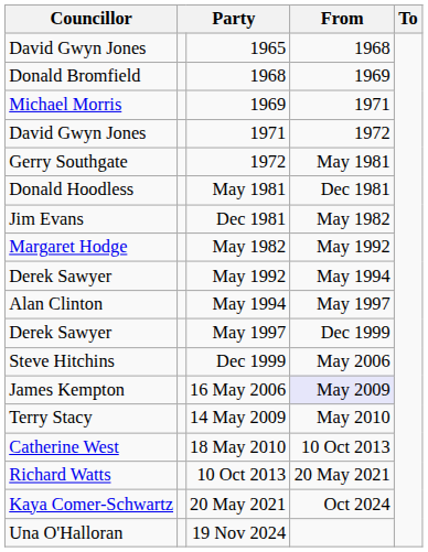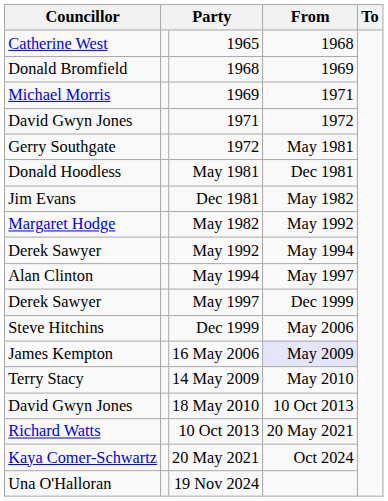1965 | Councillor: David Gwyn Jones -> Catherine West
18 May 2010 | Councillor: Catherine West -> David Gwyn Jones
